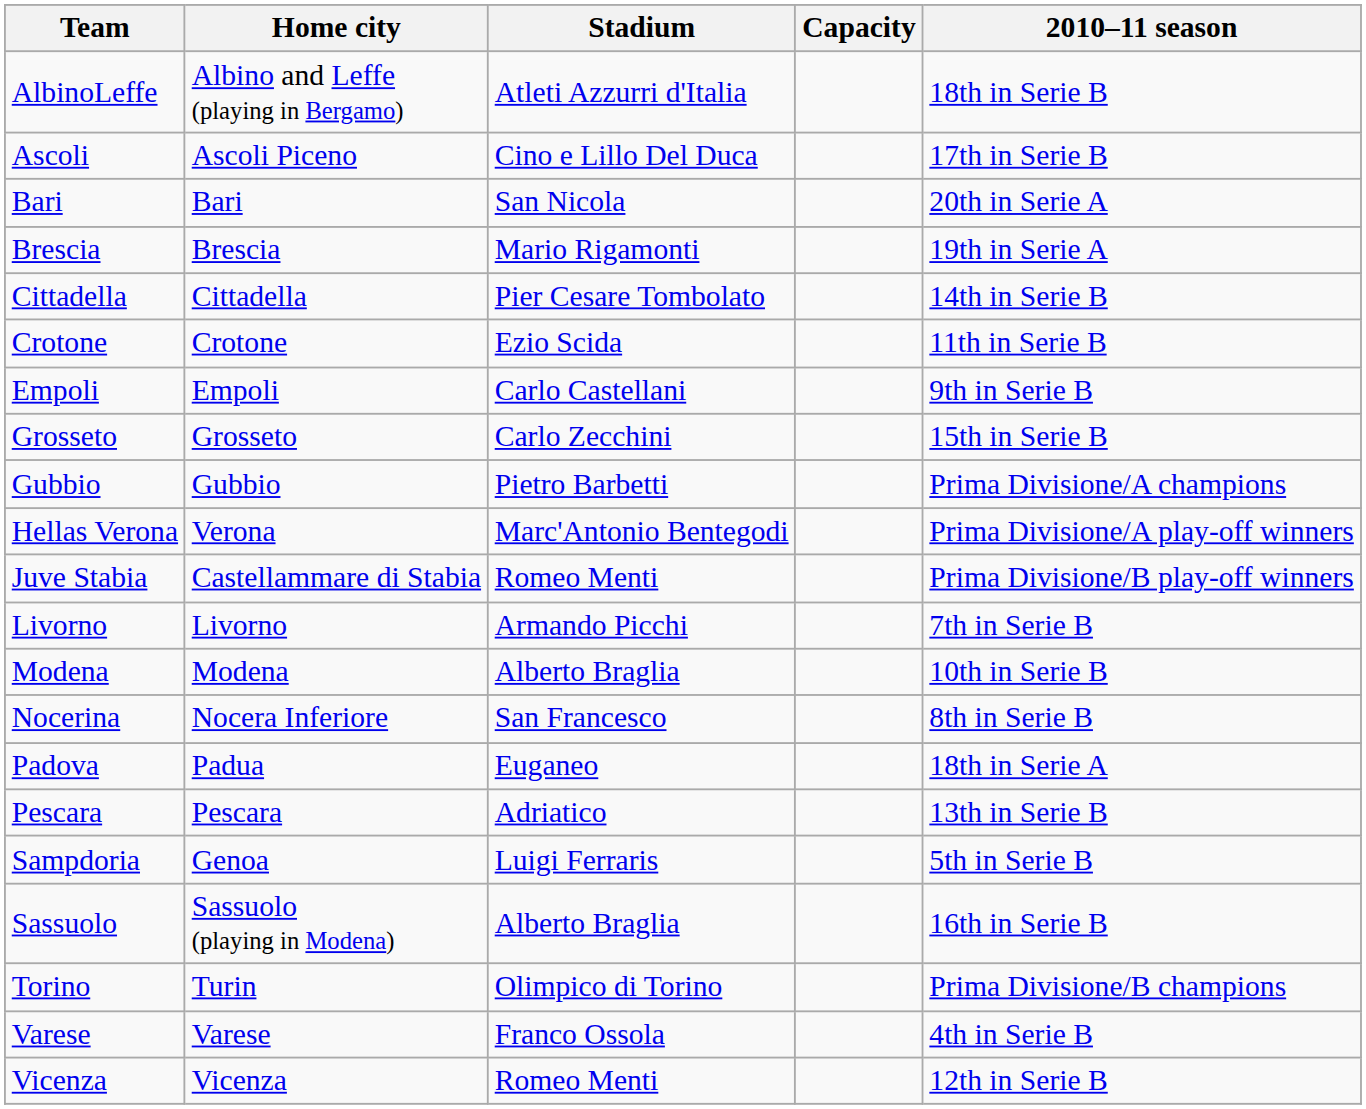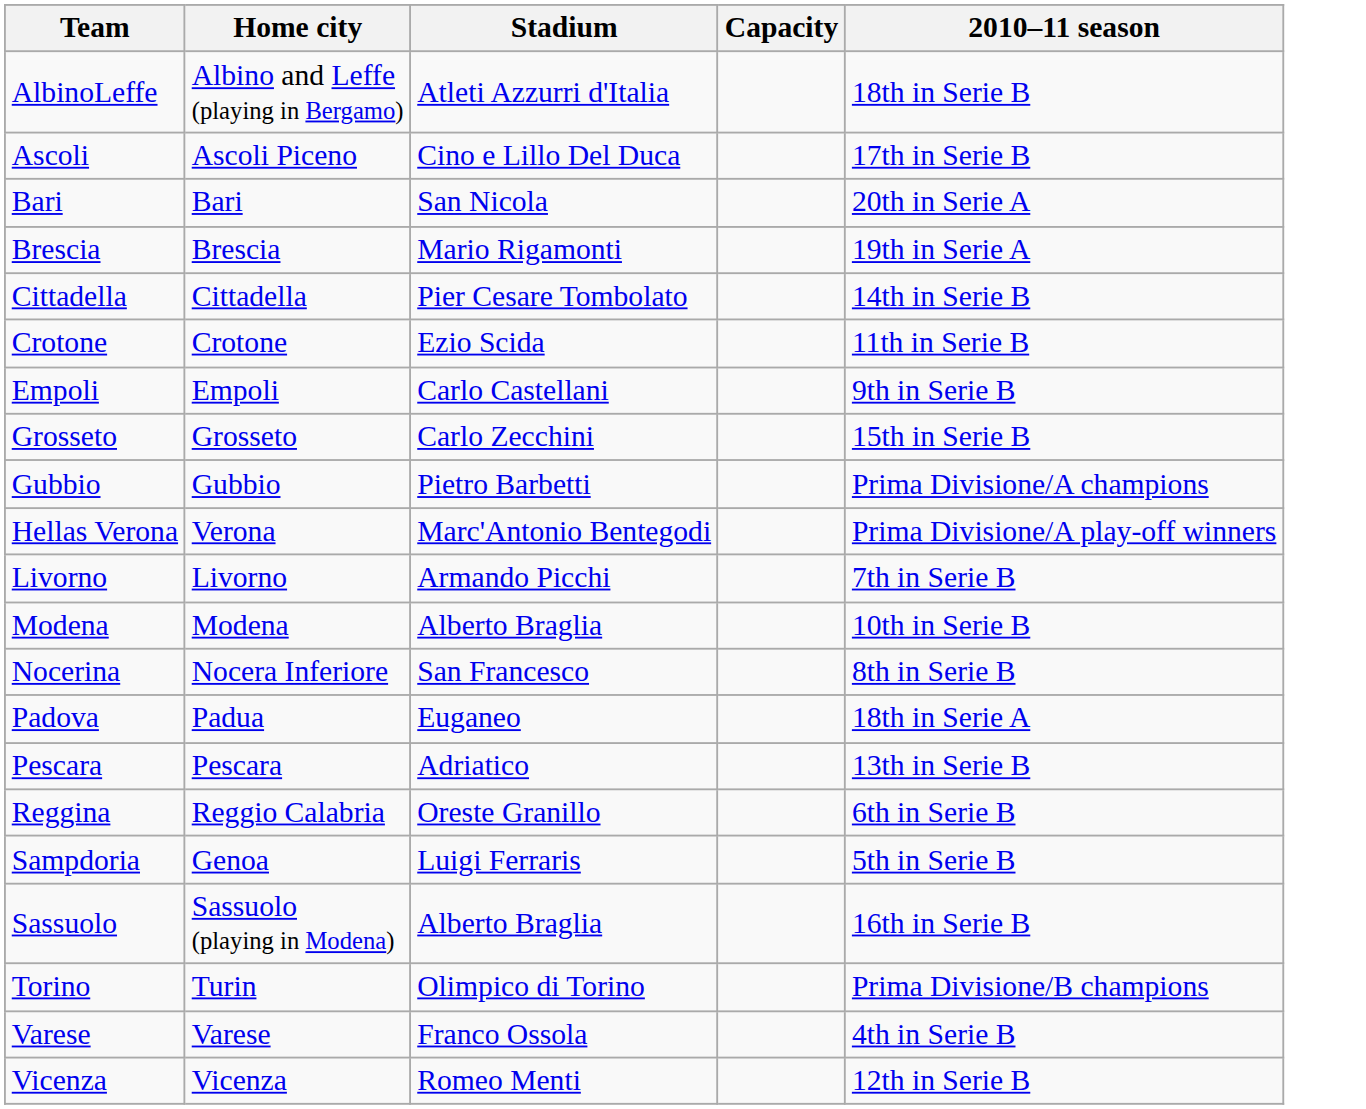- row: Juve Stabia | Castellammare di Stabia | Romeo Menti | Prima Divisione/B play-off winners
+ row: Reggina | Reggio Calabria | Oreste Granillo | 6th in Serie B
